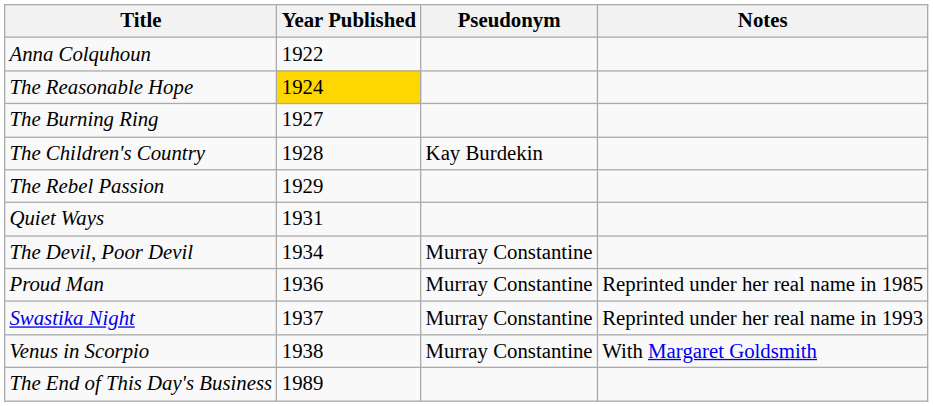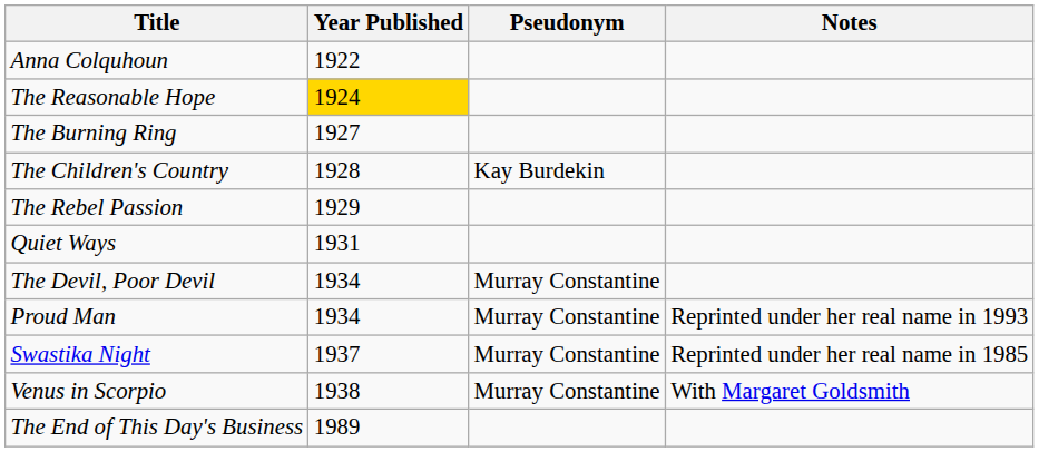Proud Man | Year Published: 1936 -> 1934
Proud Man | Notes: Reprinted under her real name in 1985 -> Reprinted under her real name in 1993
Swastika Night | Notes: Reprinted under her real name in 1993 -> Reprinted under her real name in 1985
